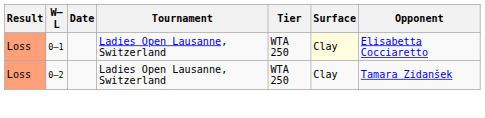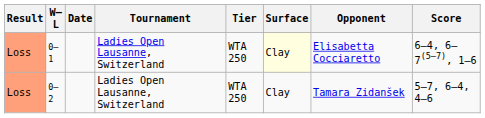+ column: Score | 6–4, 6–7(5–7), 1–6 | 5–7, 6–4, 4–6
